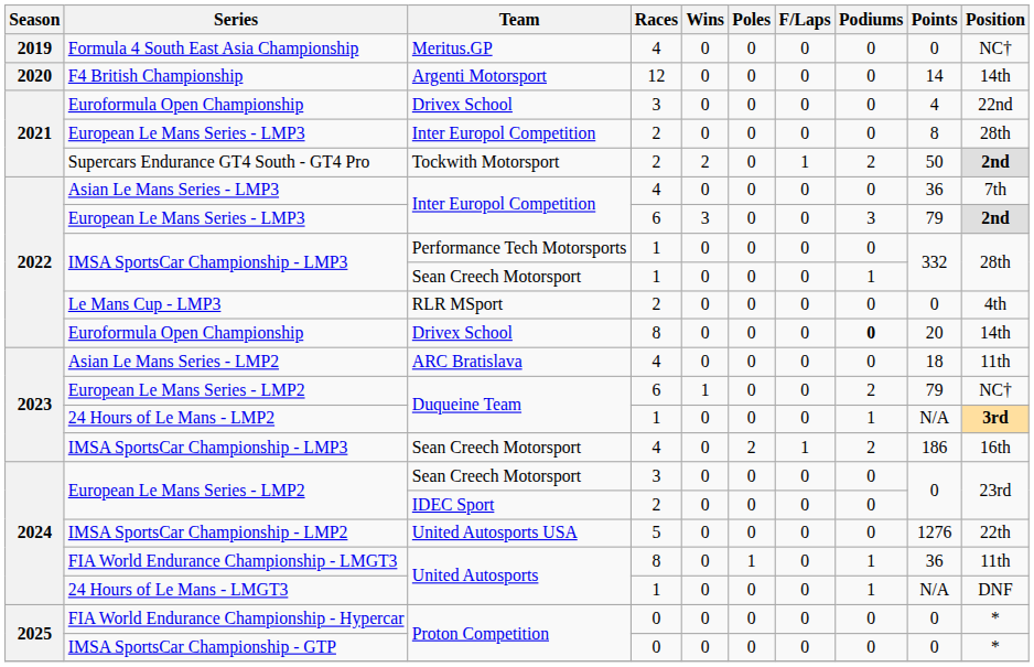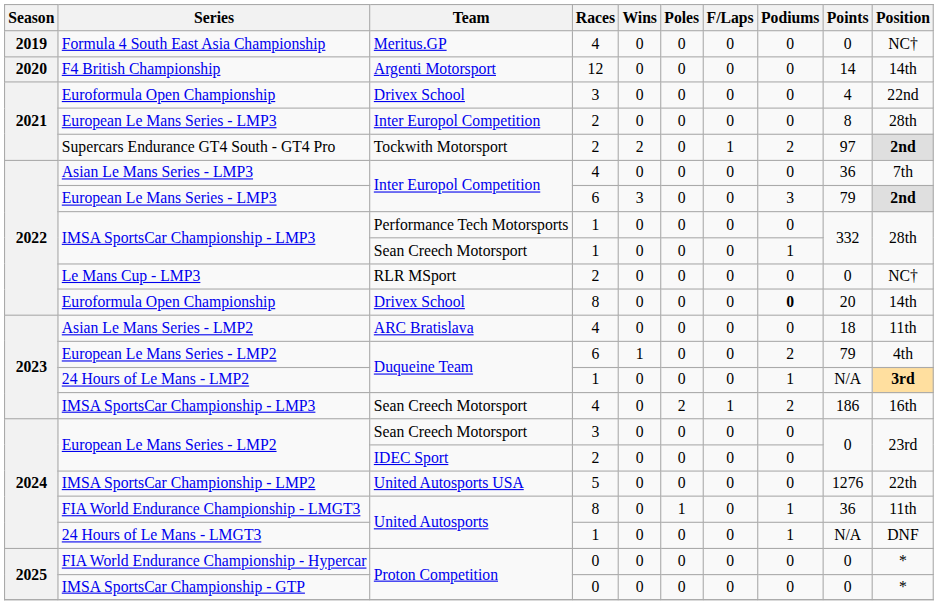Supercars Endurance GT4 South - GT4 Pro | Points: 50 -> 97
Le Mans Cup - LMP3 | Position: 4th -> NC†
European Le Mans Series - LMP2 / 6 | Position: NC† -> 4th
